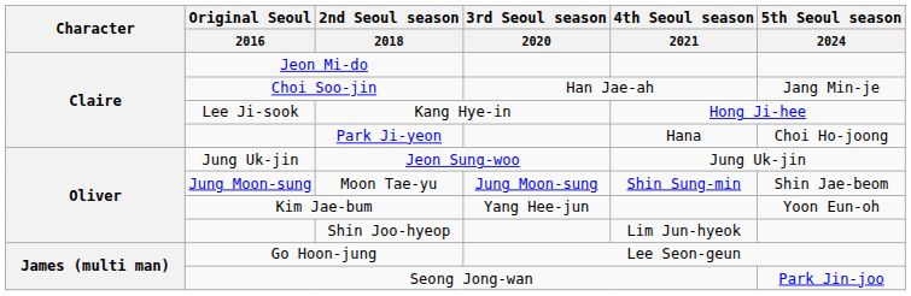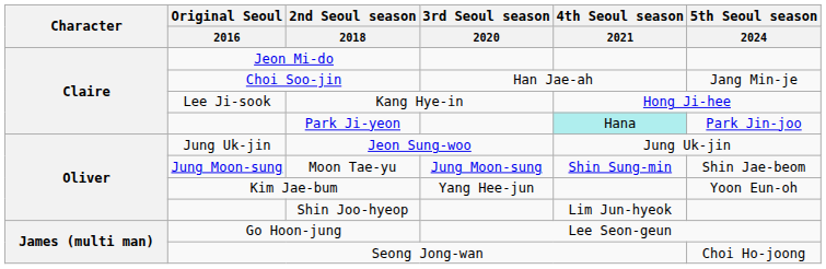Park Ji-yeon | 4th Seoul season / 2021: no background -> paleturquoise background
Park Ji-yeon | 5th Seoul season / 2024: Choi Ho-joong -> Park Jin-joo
Seong Jong-wan | 5th Seoul season / 2024: Park Jin-joo -> Choi Ho-joong
